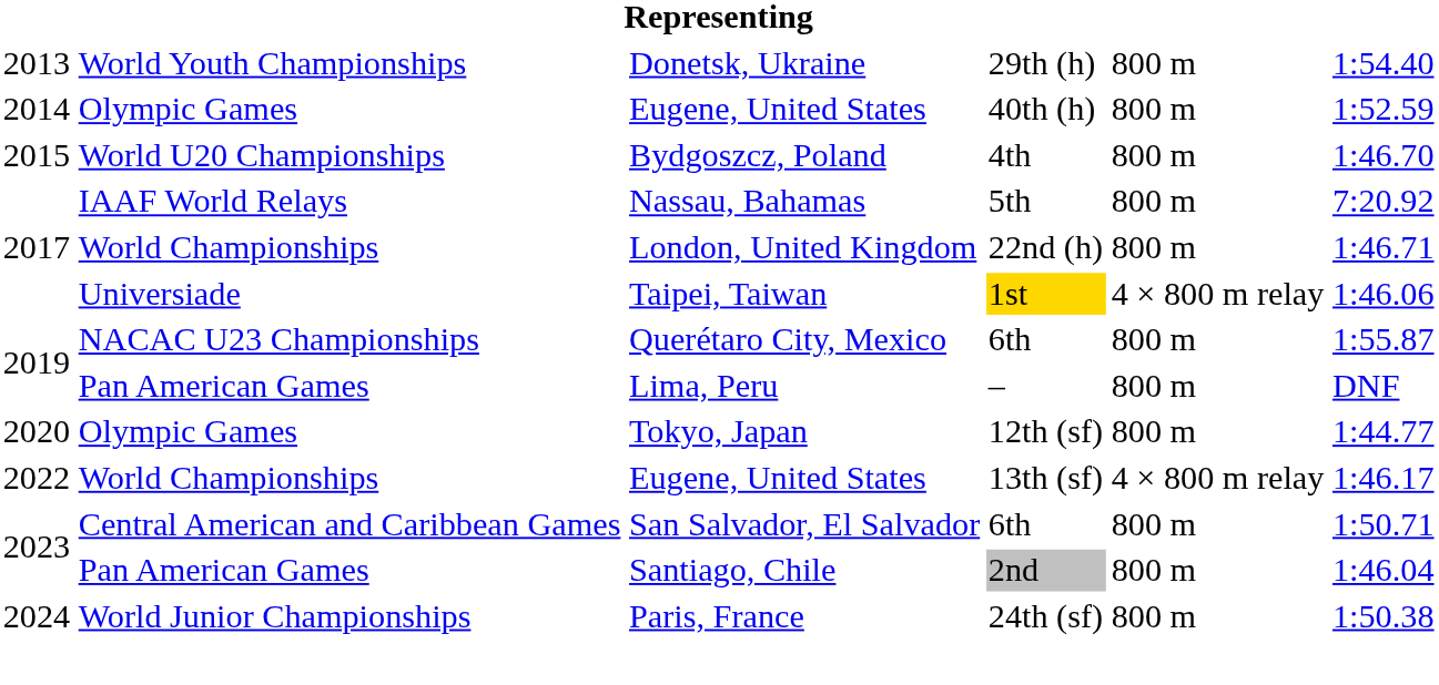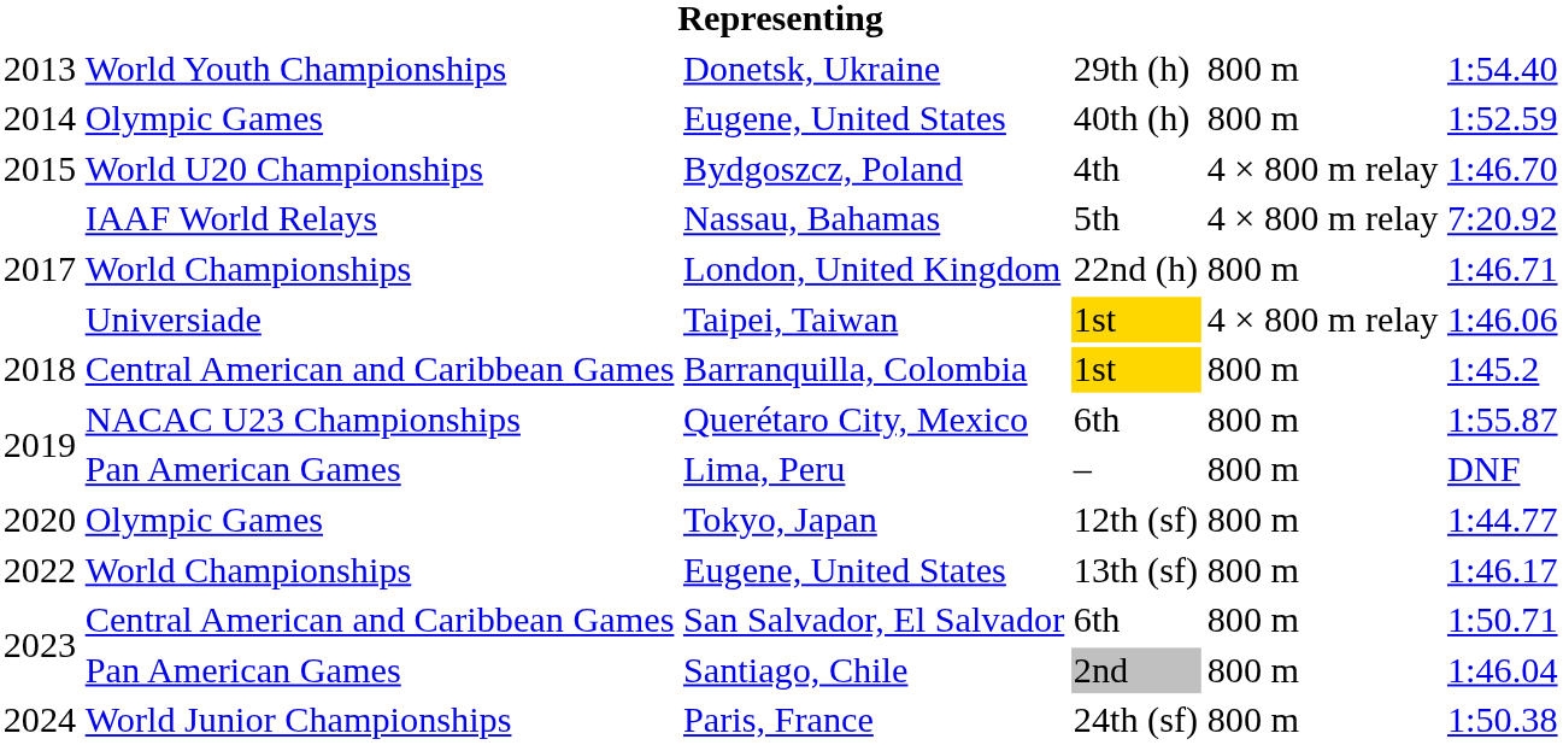Bydgoszcz, Poland | column 5: 800 m -> 4 × 800 m relay
Nassau, Bahamas | column 5: 800 m -> 4 × 800 m relay
+ row: 2018 | Central American and Caribbean Games | Barranquilla, Colombia | 1st | 800 m | 1:45.2
Eugene, United States / 13th (sf) | column 5: 4 × 800 m relay -> 800 m
